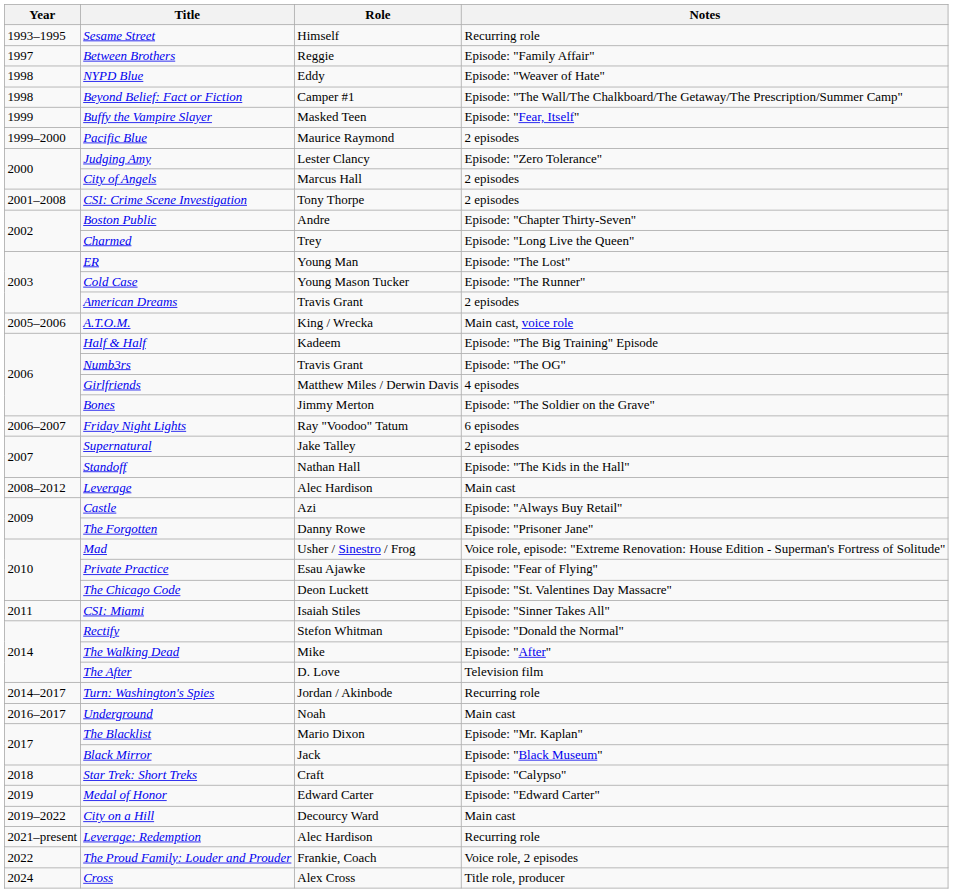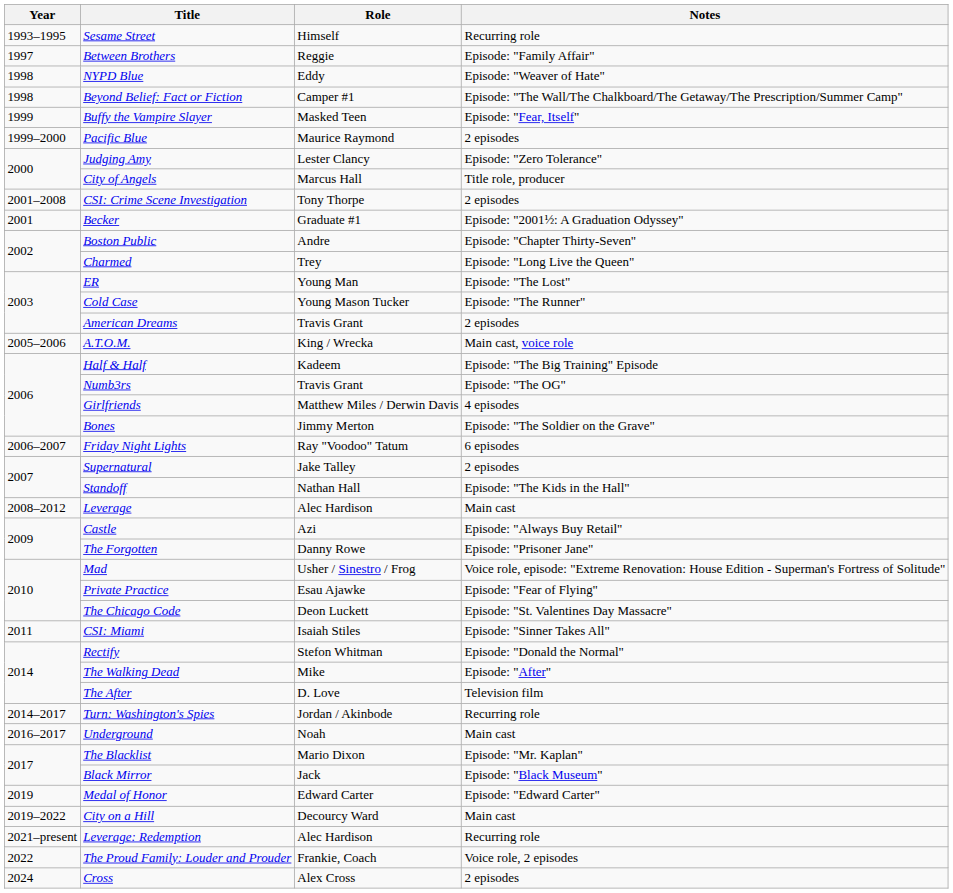City of Angels | Notes: 2 episodes -> Title role, producer
+ row: 2001 | Becker | Graduate #1 | Episode: "2001½: A Graduation Odyssey"
- row: 2018 | Star Trek: Short Treks | Craft | Episode: "Calypso"
Cross | Notes: Title role, producer -> 2 episodes
